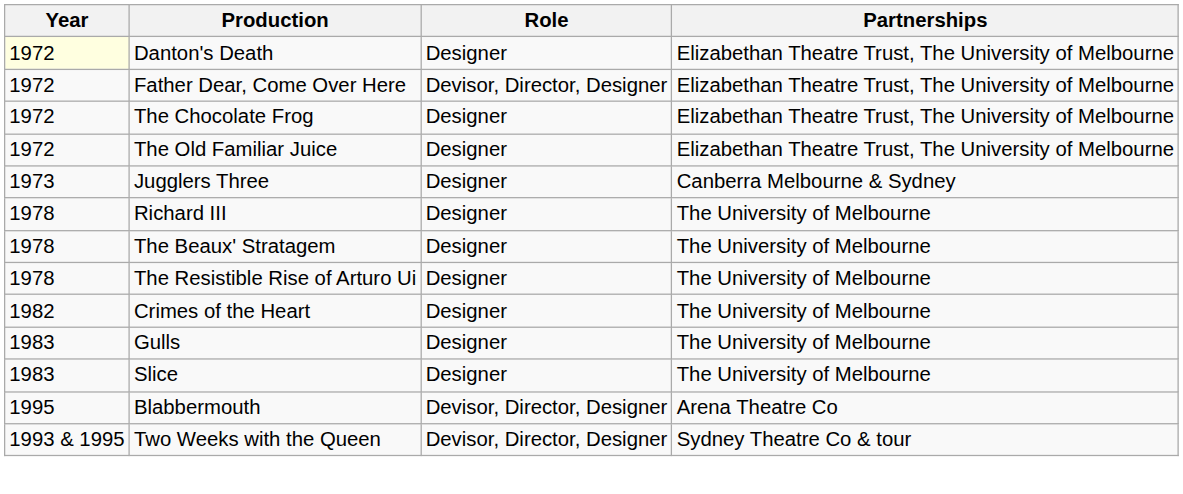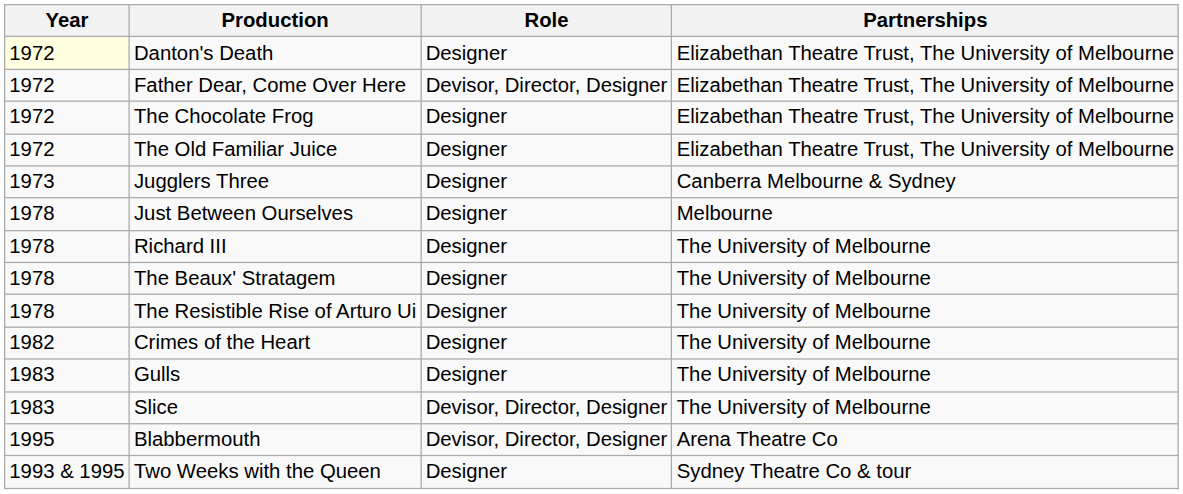+ row: 1978 | Just Between Ourselves | Designer | Melbourne
Slice | Role: Designer -> Devisor, Director, Designer
Two Weeks with the Queen | Role: Devisor, Director, Designer -> Designer
